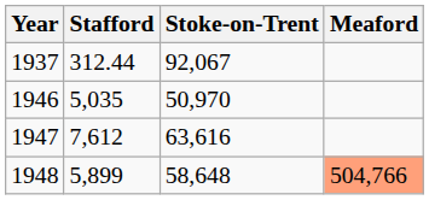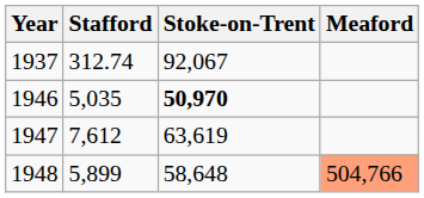1937 | Stafford: 312.44 -> 312.74
1946 | Stoke-on-Trent: normal -> bold
1947 | Stoke-on-Trent: 63,616 -> 63,619
